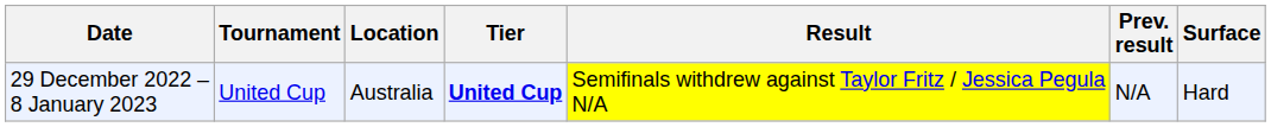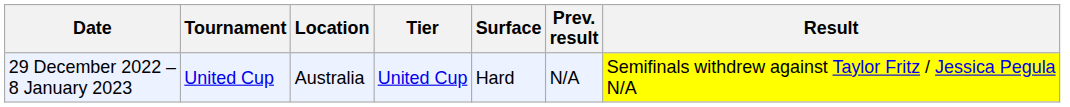columns swapped: Surface <-> Result
29 December 2022 – 8 January 2023 | Tier: bold -> normal
